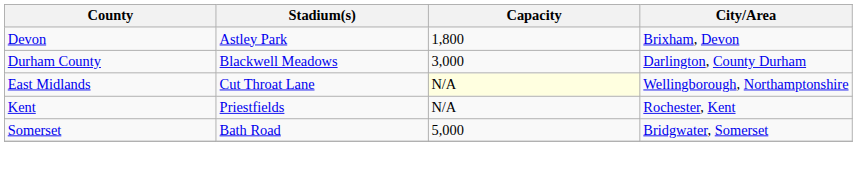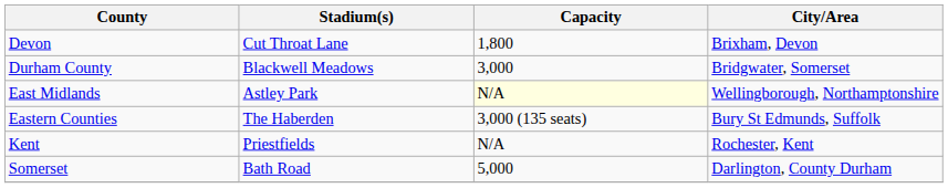Devon | Stadium(s): Astley Park -> Cut Throat Lane
Durham County | City/Area: Darlington, County Durham -> Bridgwater, Somerset
East Midlands | Stadium(s): Cut Throat Lane -> Astley Park
+ row: Eastern Counties | The Haberden | 3,000 (135 seats) | Bury St Edmunds, Suffolk
Somerset | City/Area: Bridgwater, Somerset -> Darlington, County Durham
